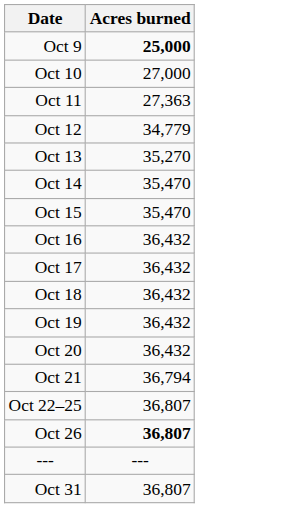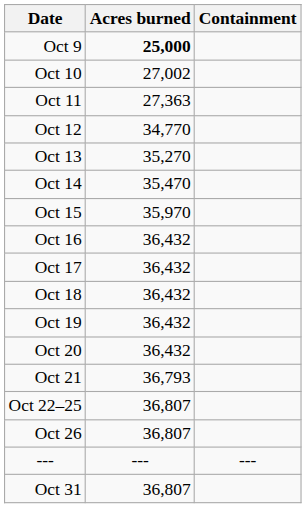+ column: Containment | ---
Oct 10 | Acres burned: 27,000 -> 27,002
Oct 12 | Acres burned: 34,779 -> 34,770
Oct 15 | Acres burned: 35,470 -> 35,970
Oct 21 | Acres burned: 36,794 -> 36,793
Oct 26 | Acres burned: bold -> normal
